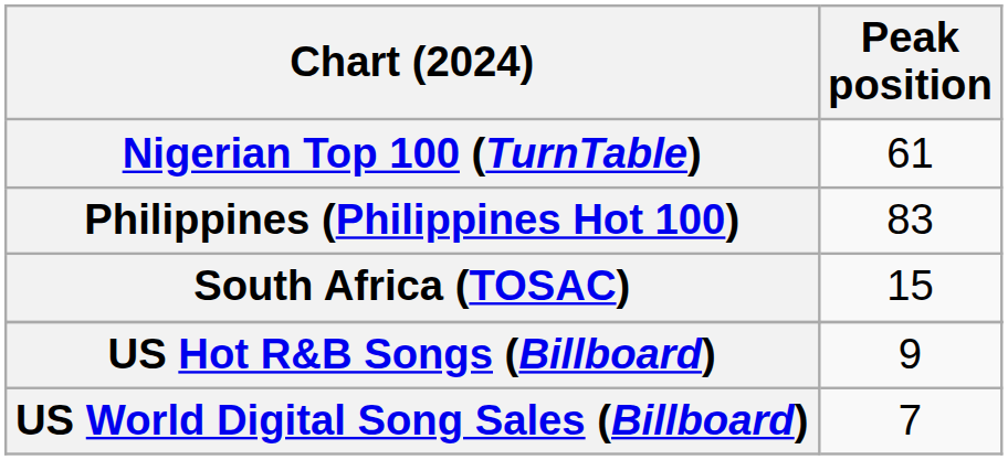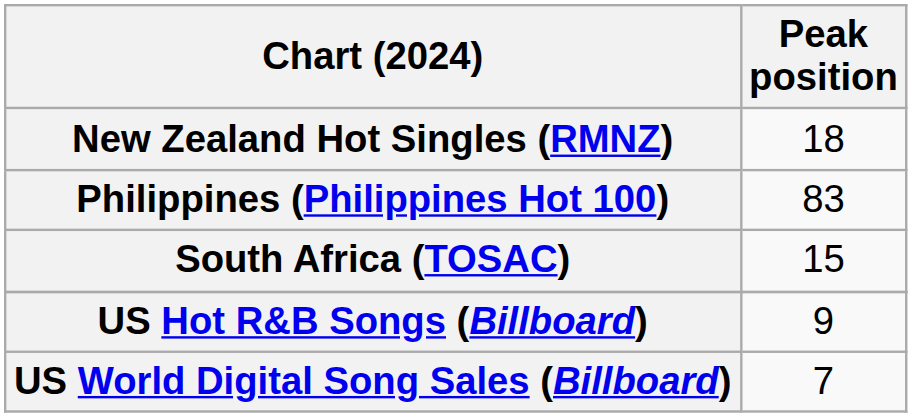+ row: New Zealand Hot Singles (RMNZ) | 18
- row: Nigerian Top 100 (TurnTable) | 61
